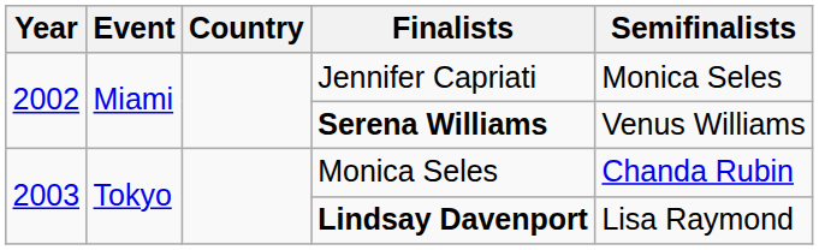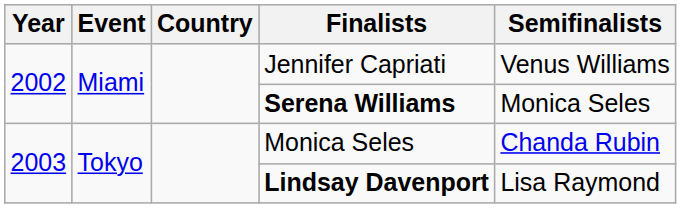Jennifer Capriati | Semifinalists: Monica Seles -> Venus Williams
Serena Williams | Semifinalists: Venus Williams -> Monica Seles
